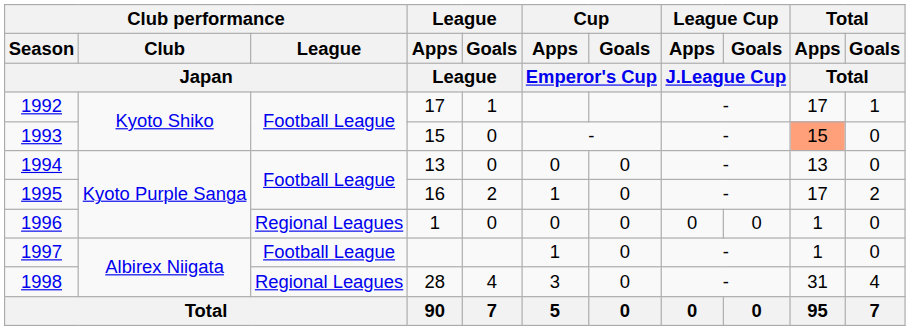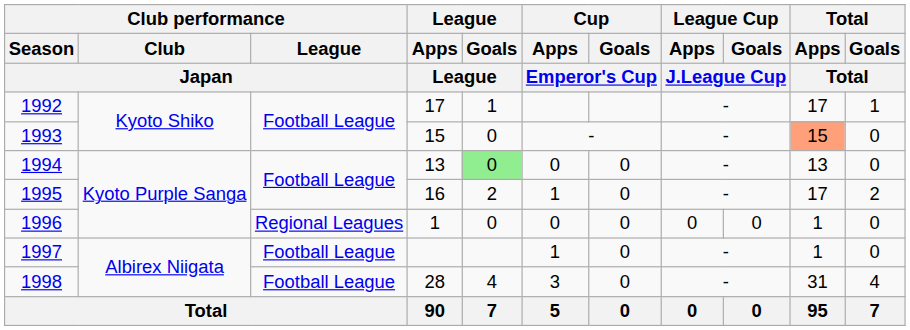1994 | League / Goals / League: no background -> lightgreen background
1998 | Club performance / League / Japan: Regional Leagues -> Football League
